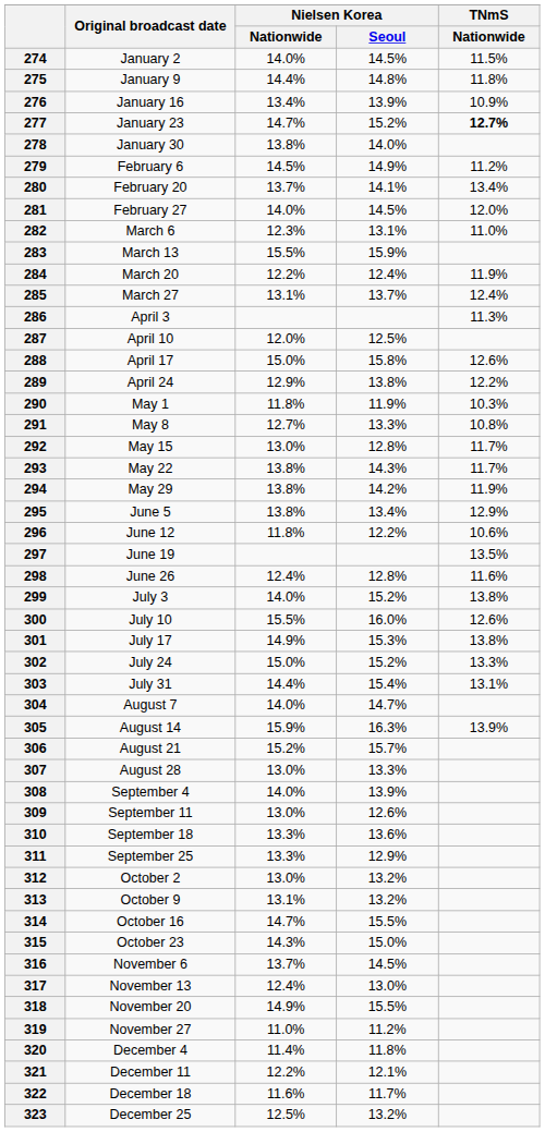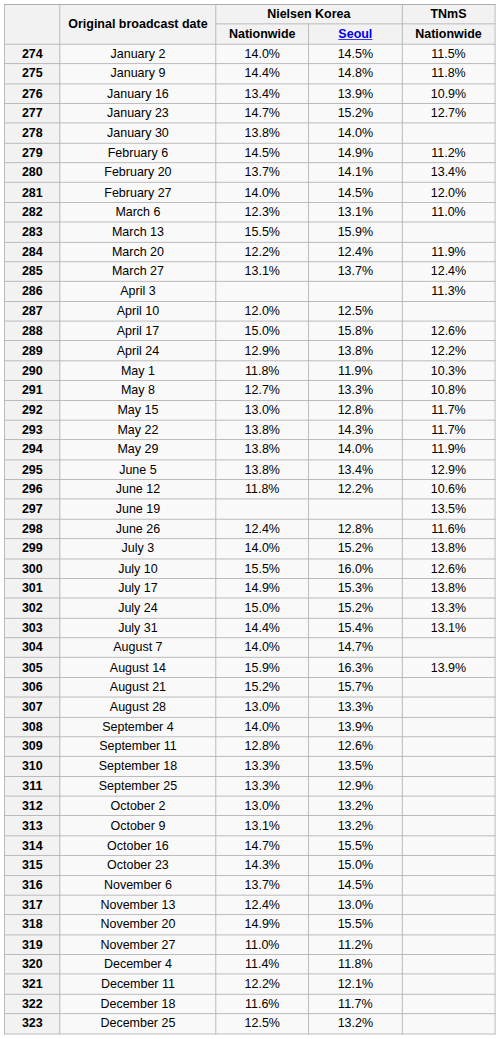277 | TNmS / Nationwide: bold -> normal
294 | Nielsen Korea / Seoul: 14.2% -> 14.0%
309 | Nielsen Korea / Nationwide: 13.0% -> 12.8%
310 | Nielsen Korea / Seoul: 13.6% -> 13.5%
